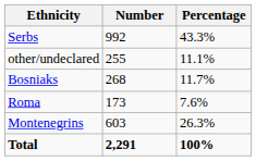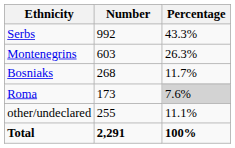rows swapped: Montenegrins <-> other/undeclared
Roma | Percentage: no background -> lightgrey background
